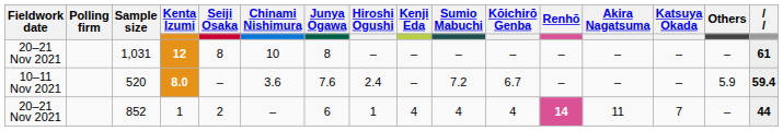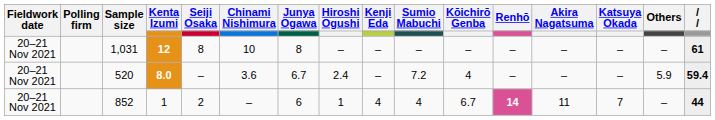520 | Fieldwork date: 10–11 Nov 2021 -> 20–21 Nov 2021
520 | Junya Ogawa: 7.6 -> 6.7
520 | Kōichirō Genba: 6.7 -> 4
852 | Kōichirō Genba: 4 -> 6.7
